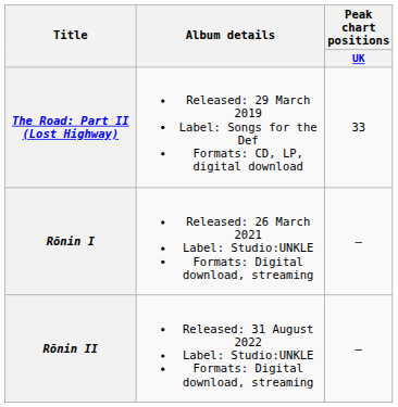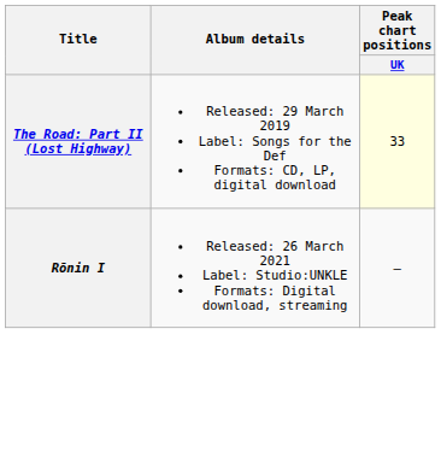The Road: Part II (Lost Highway) | Peak chart positions / UK: no background -> lightyellow background
- row: Rōnin II | Released: 31 August 2022 Label: Studio:UNKLE Formats: Digital download, streaming | —
